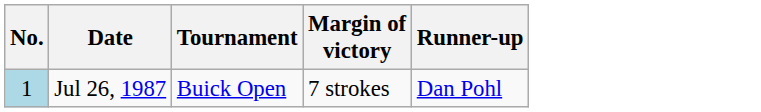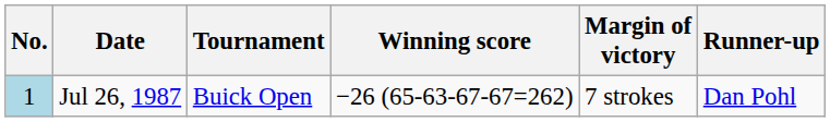+ column: Winning score | −26 (65-63-67-67=262)
